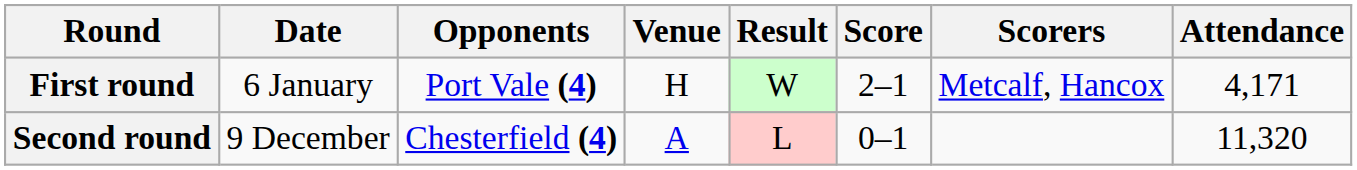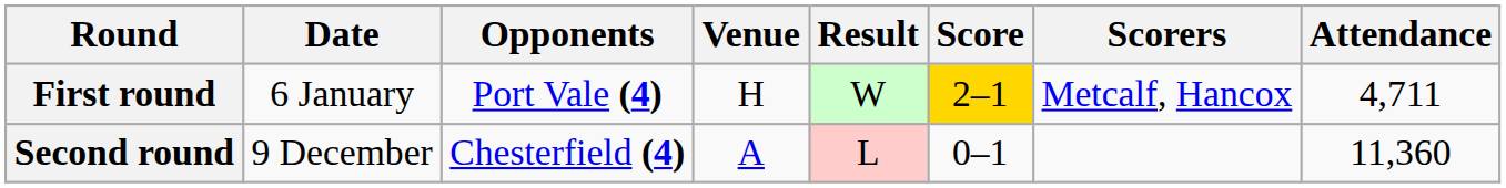First round | Score: no background -> gold background
First round | Attendance: 4,171 -> 4,711
Second round | Attendance: 11,320 -> 11,360
